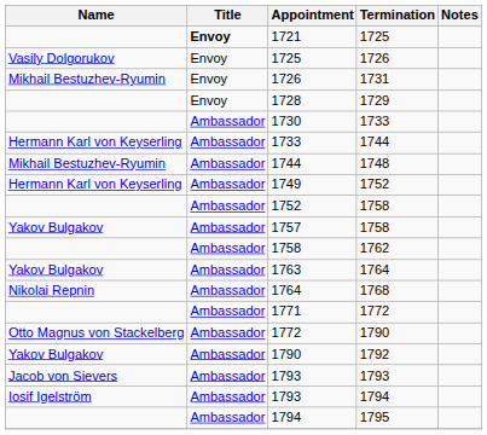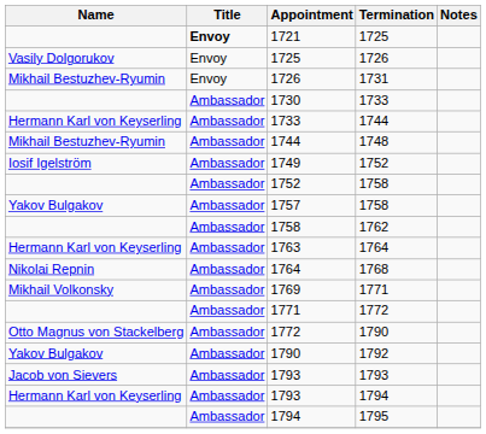- row: Envoy | 1728 | 1729
1749 | Name: Hermann Karl von Keyserling -> Iosif Igelström
1763 | Name: Yakov Bulgakov -> Hermann Karl von Keyserling
+ row: Mikhail Volkonsky | Ambassador | 1769 | 1771
1793 / 1794 | Name: Iosif Igelström -> Hermann Karl von Keyserling
